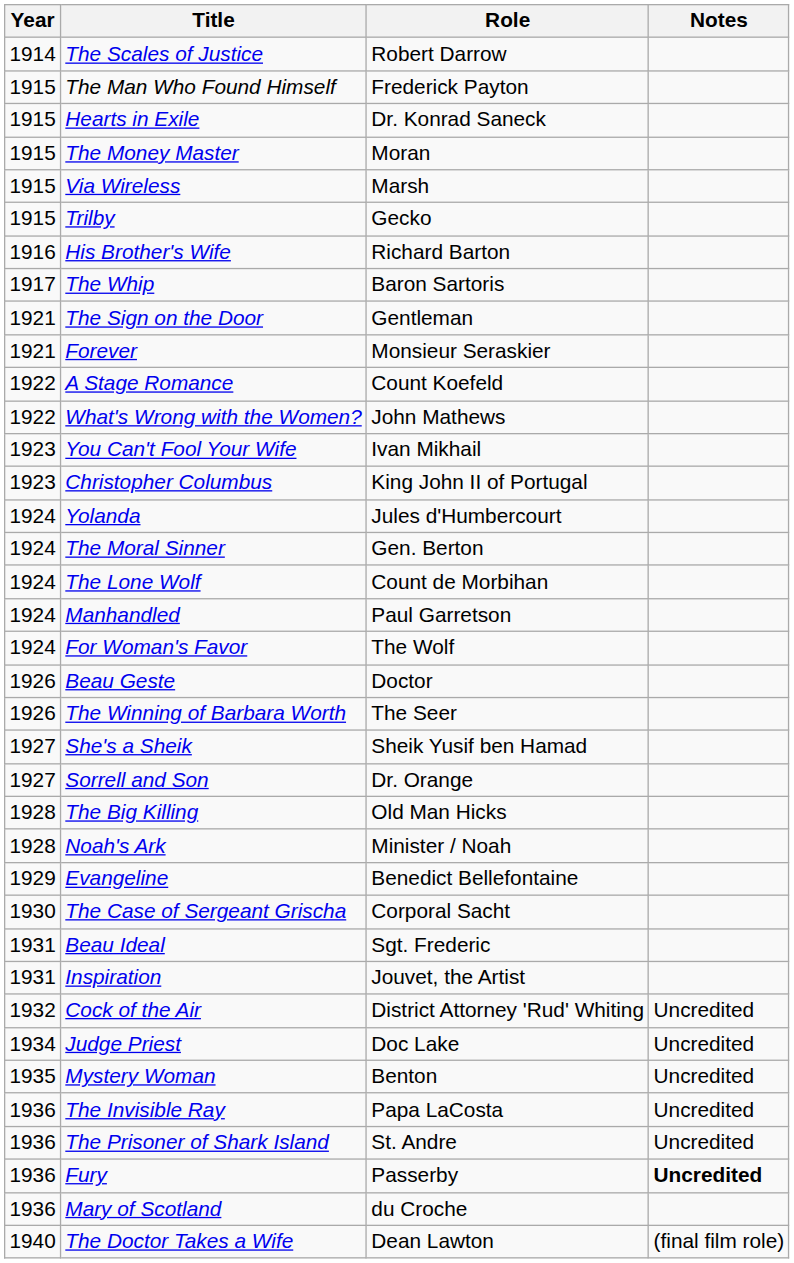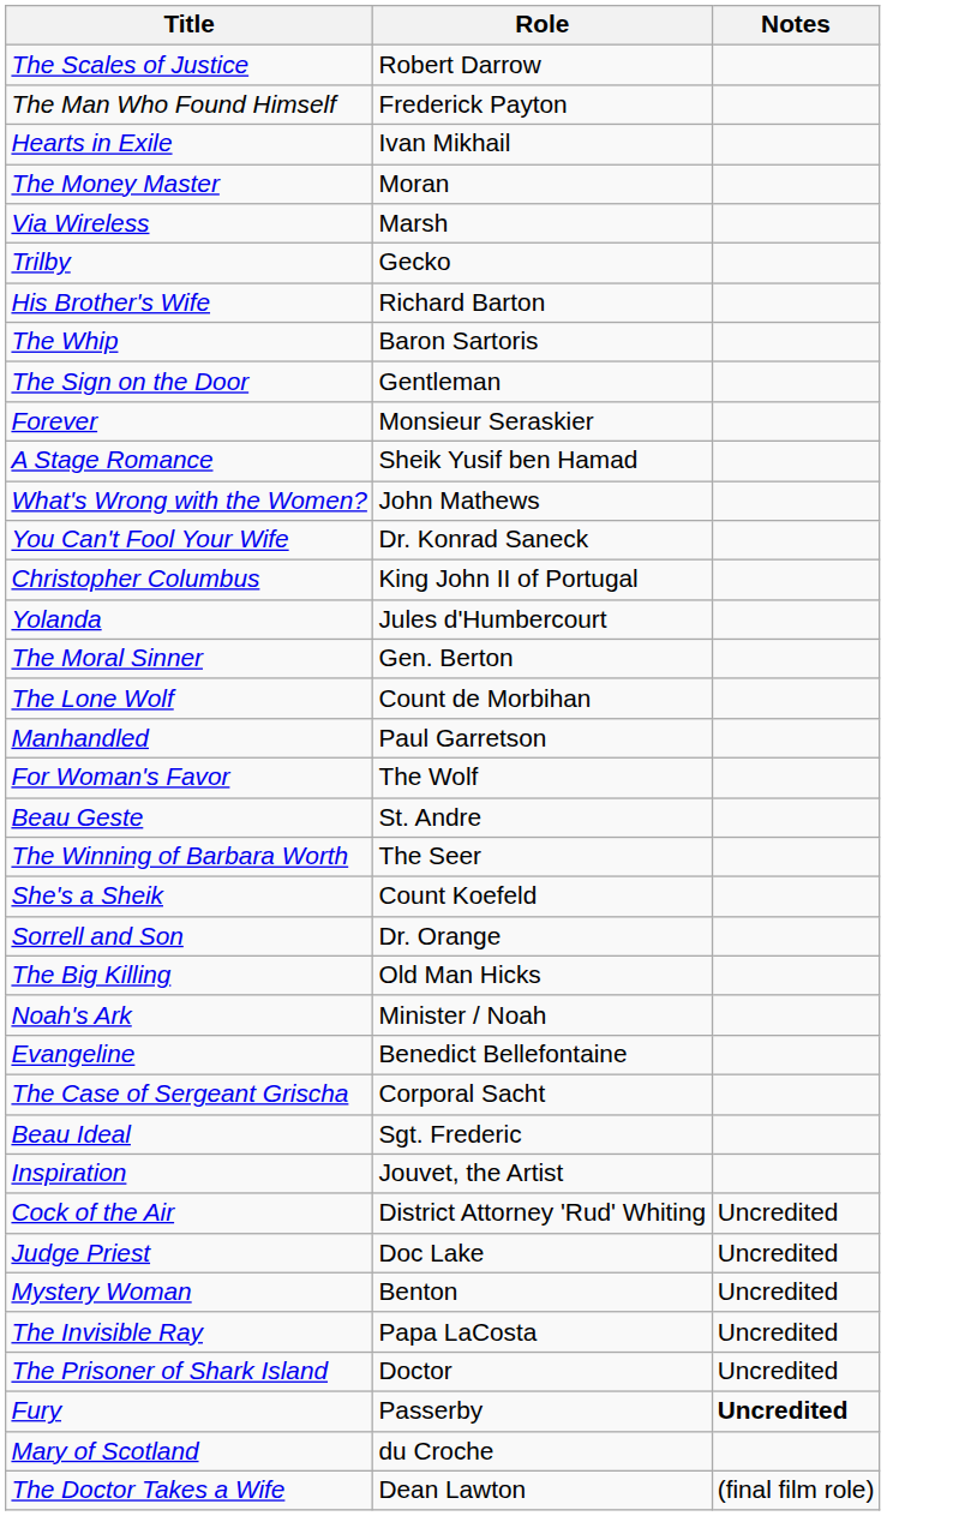- column: Year | 1914 | 1915 | 1915 | 1915 | 1915 | 1915 | 1916 | 1917 | 1921 | 1921 | 1922 | 1922 | 1923 | 1923 | 1924 | 1924 | 1924 | 1924 | 1924 | 1926 | 1926 | 1927 | 1927 | 1928 | 1928 | 1929 | 1930 | 1931 | 1931 | 1932 | 1934 | 1935 | 1936 | 1936 | 1936 | 1936 | 1940
Hearts in Exile | Role: Dr. Konrad Saneck -> Ivan Mikhail
A Stage Romance | Role: Count Koefeld -> Sheik Yusif ben Hamad
You Can't Fool Your Wife | Role: Ivan Mikhail -> Dr. Konrad Saneck
Beau Geste | Role: Doctor -> St. Andre
She's a Sheik | Role: Sheik Yusif ben Hamad -> Count Koefeld
The Prisoner of Shark Island | Role: St. Andre -> Doctor
